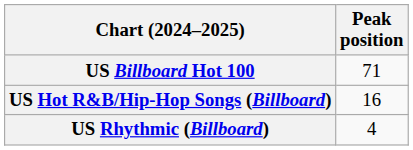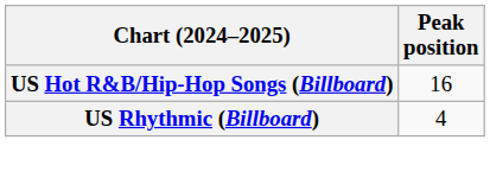- row: US Billboard Hot 100 | 71
